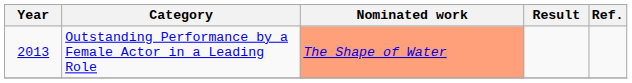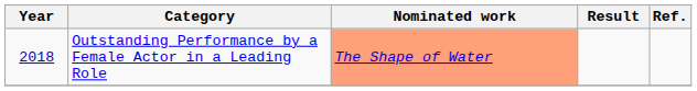Outstanding Performance by a Female Actor in a Leading Role | Year: 2013 -> 2018
